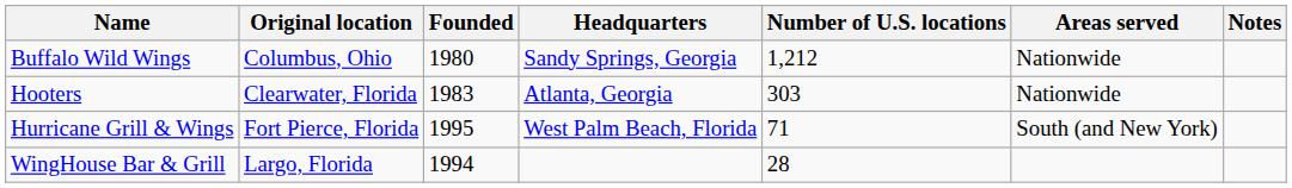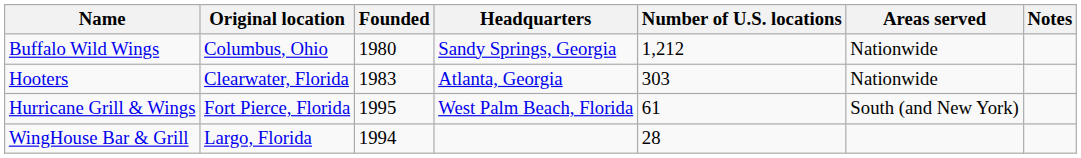Hurricane Grill & Wings | Number of U.S. locations: 71 -> 61
